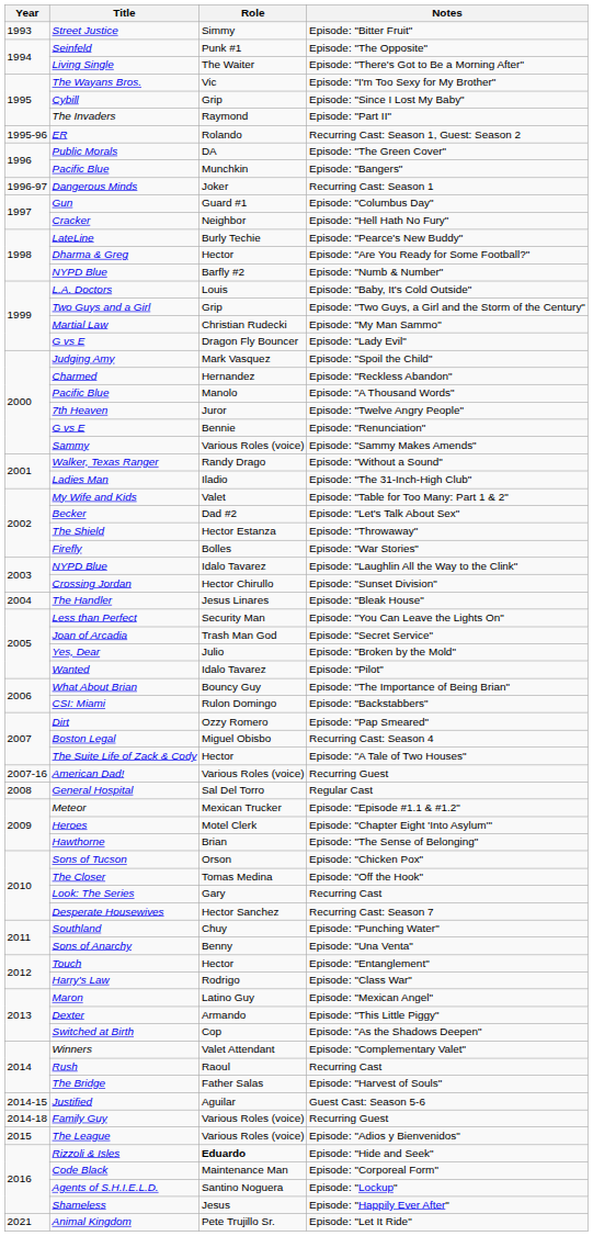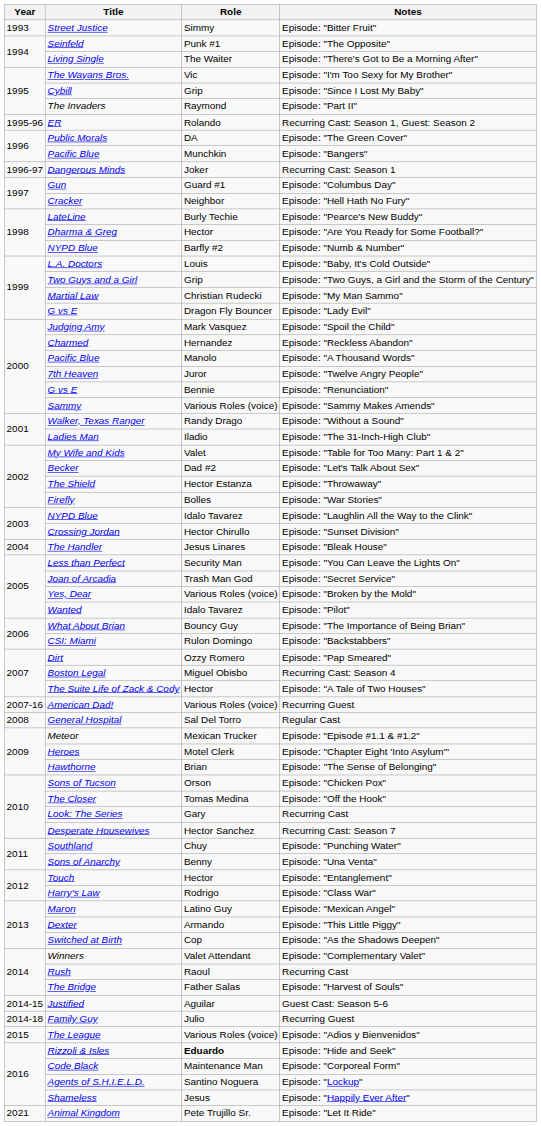Episode: "Broken by the Mold" | Role: Julio -> Various Roles (voice)
Family Guy / Recurring Guest | Role: Various Roles (voice) -> Julio
